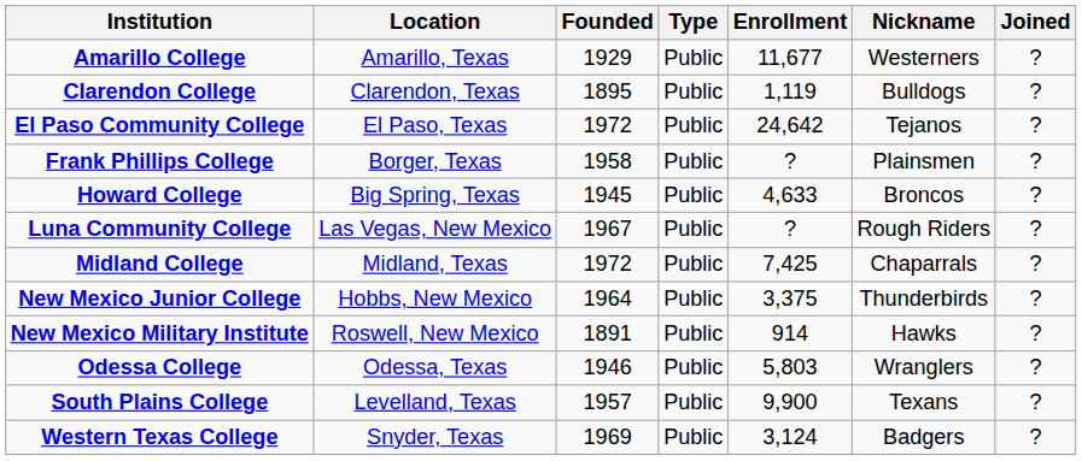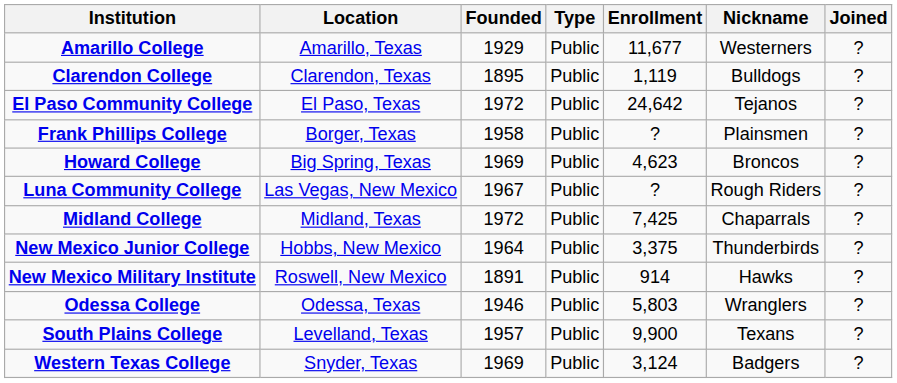Howard College | Founded: 1945 -> 1969
Howard College | Enrollment: 4,633 -> 4,623
